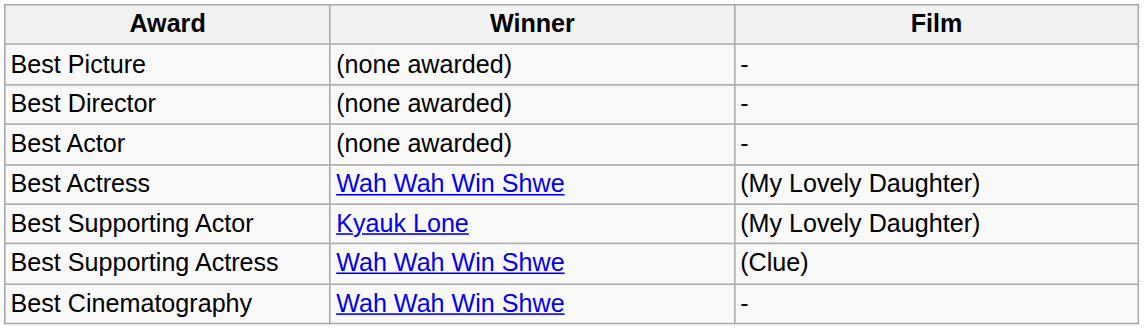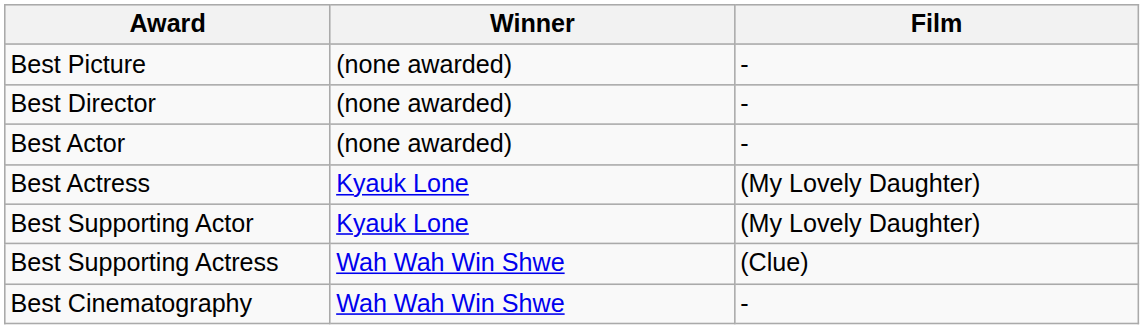Best Actress | Winner: Wah Wah Win Shwe -> Kyauk Lone
